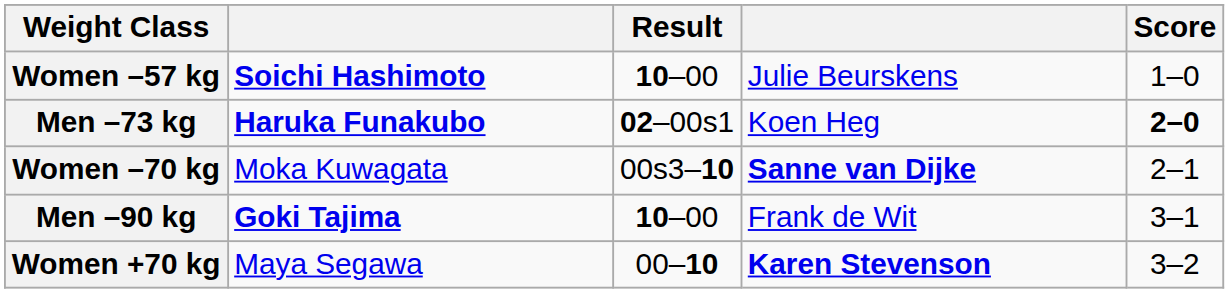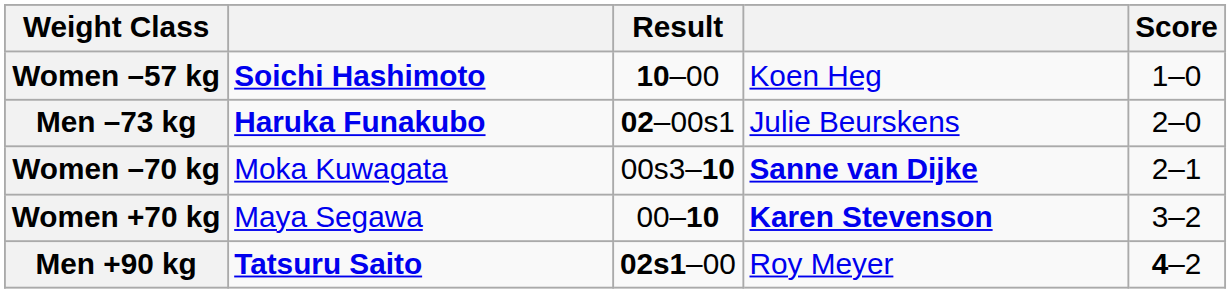Women –57 kg | column 4: Julie Beurskens -> Koen Heg
Men –73 kg | column 4: Koen Heg -> Julie Beurskens
Men –73 kg | Score: bold -> normal
- row: Men –90 kg | Goki Tajima | 10–00 | Frank de Wit | 3–1
+ row: Men +90 kg | Tatsuru Saito | 02s1–00 | Roy Meyer | 4–2
